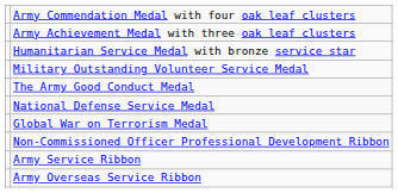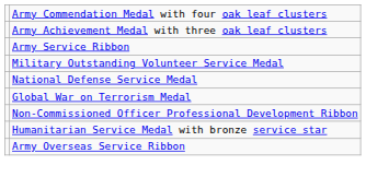rows swapped: Humanitarian Service Medal with bronze service star <-> Army Service Ribbon
- row: The Army Good Conduct Medal
